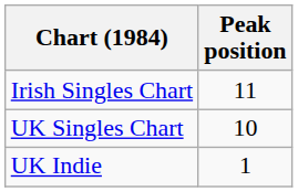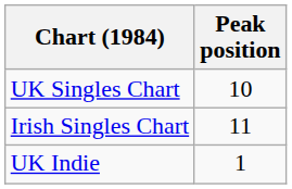rows swapped: Irish Singles Chart <-> UK Singles Chart
